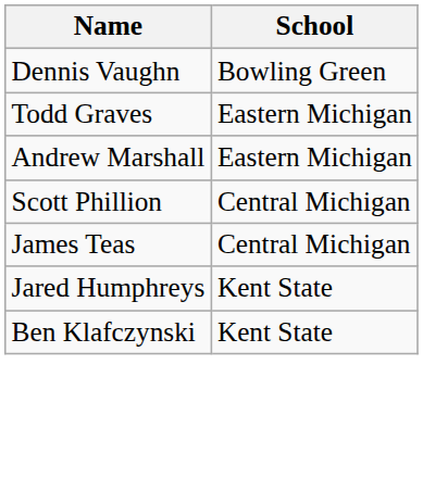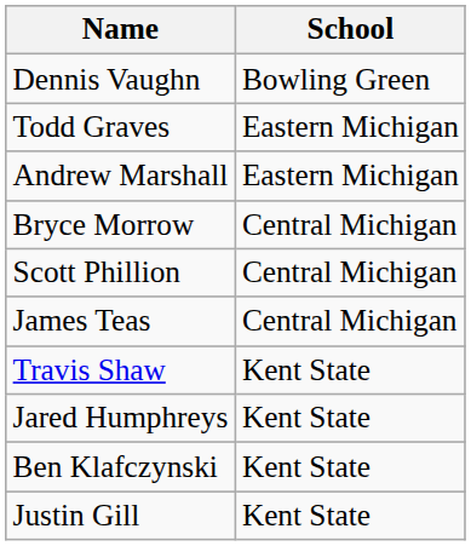+ row: Bryce Morrow | Central Michigan
+ row: Travis Shaw | Kent State
+ row: Justin Gill | Kent State
